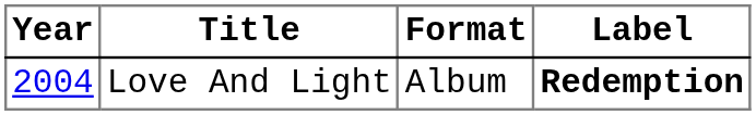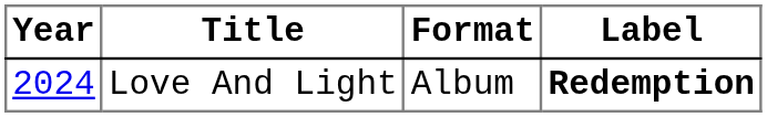Love And Light | Year: 2004 -> 2024
